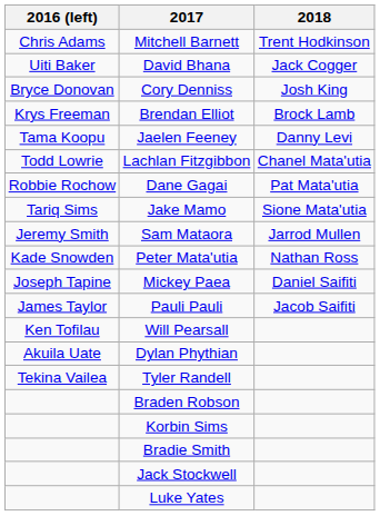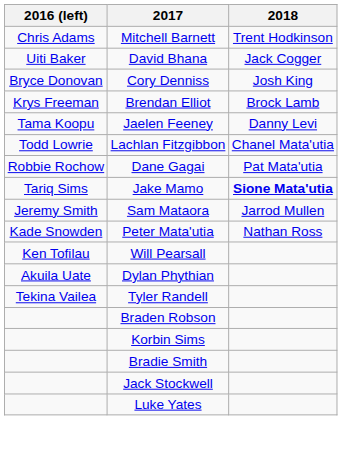Jake Mamo | 2018: normal -> bold
- row: Joseph Tapine | Mickey Paea | Daniel Saifiti
- row: James Taylor | Pauli Pauli | Jacob Saifiti
